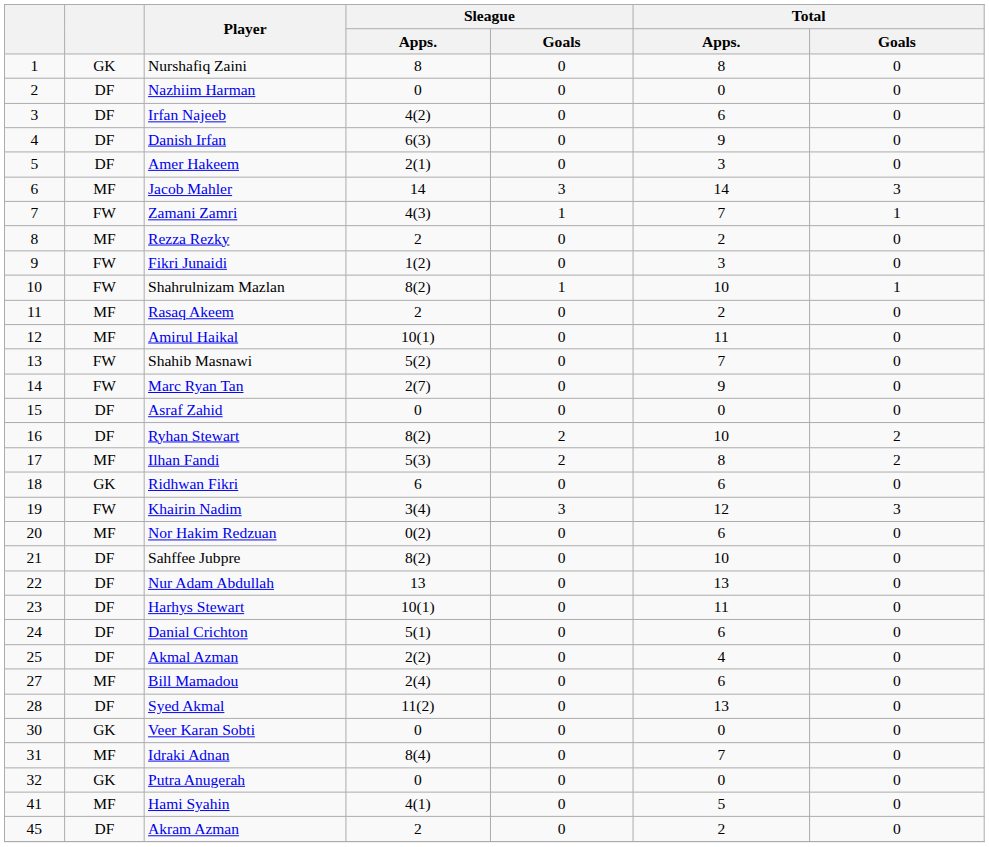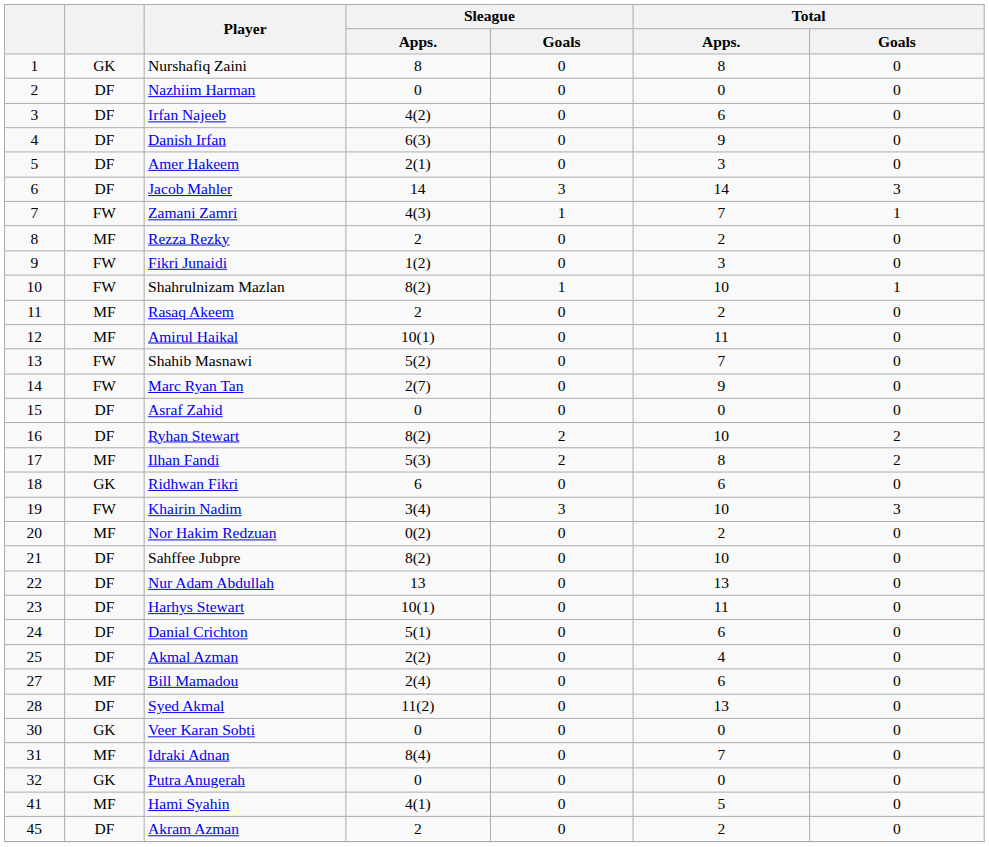Jacob Mahler | column 2: MF -> DF
Khairin Nadim | Total / Apps.: 12 -> 10
Nor Hakim Redzuan | Total / Apps.: 6 -> 2
